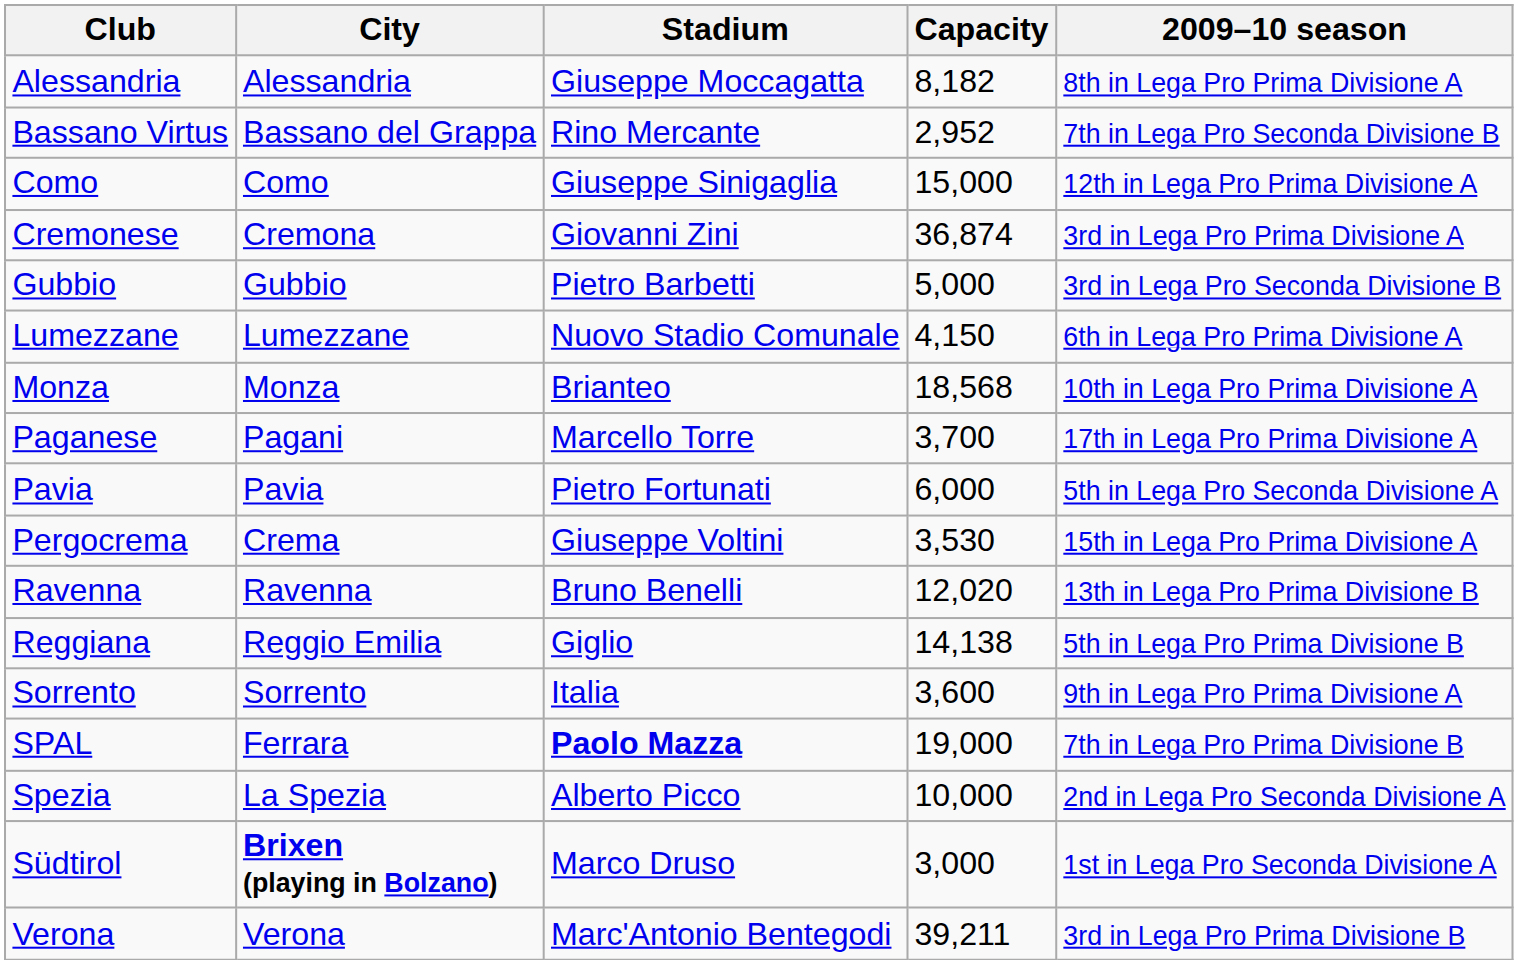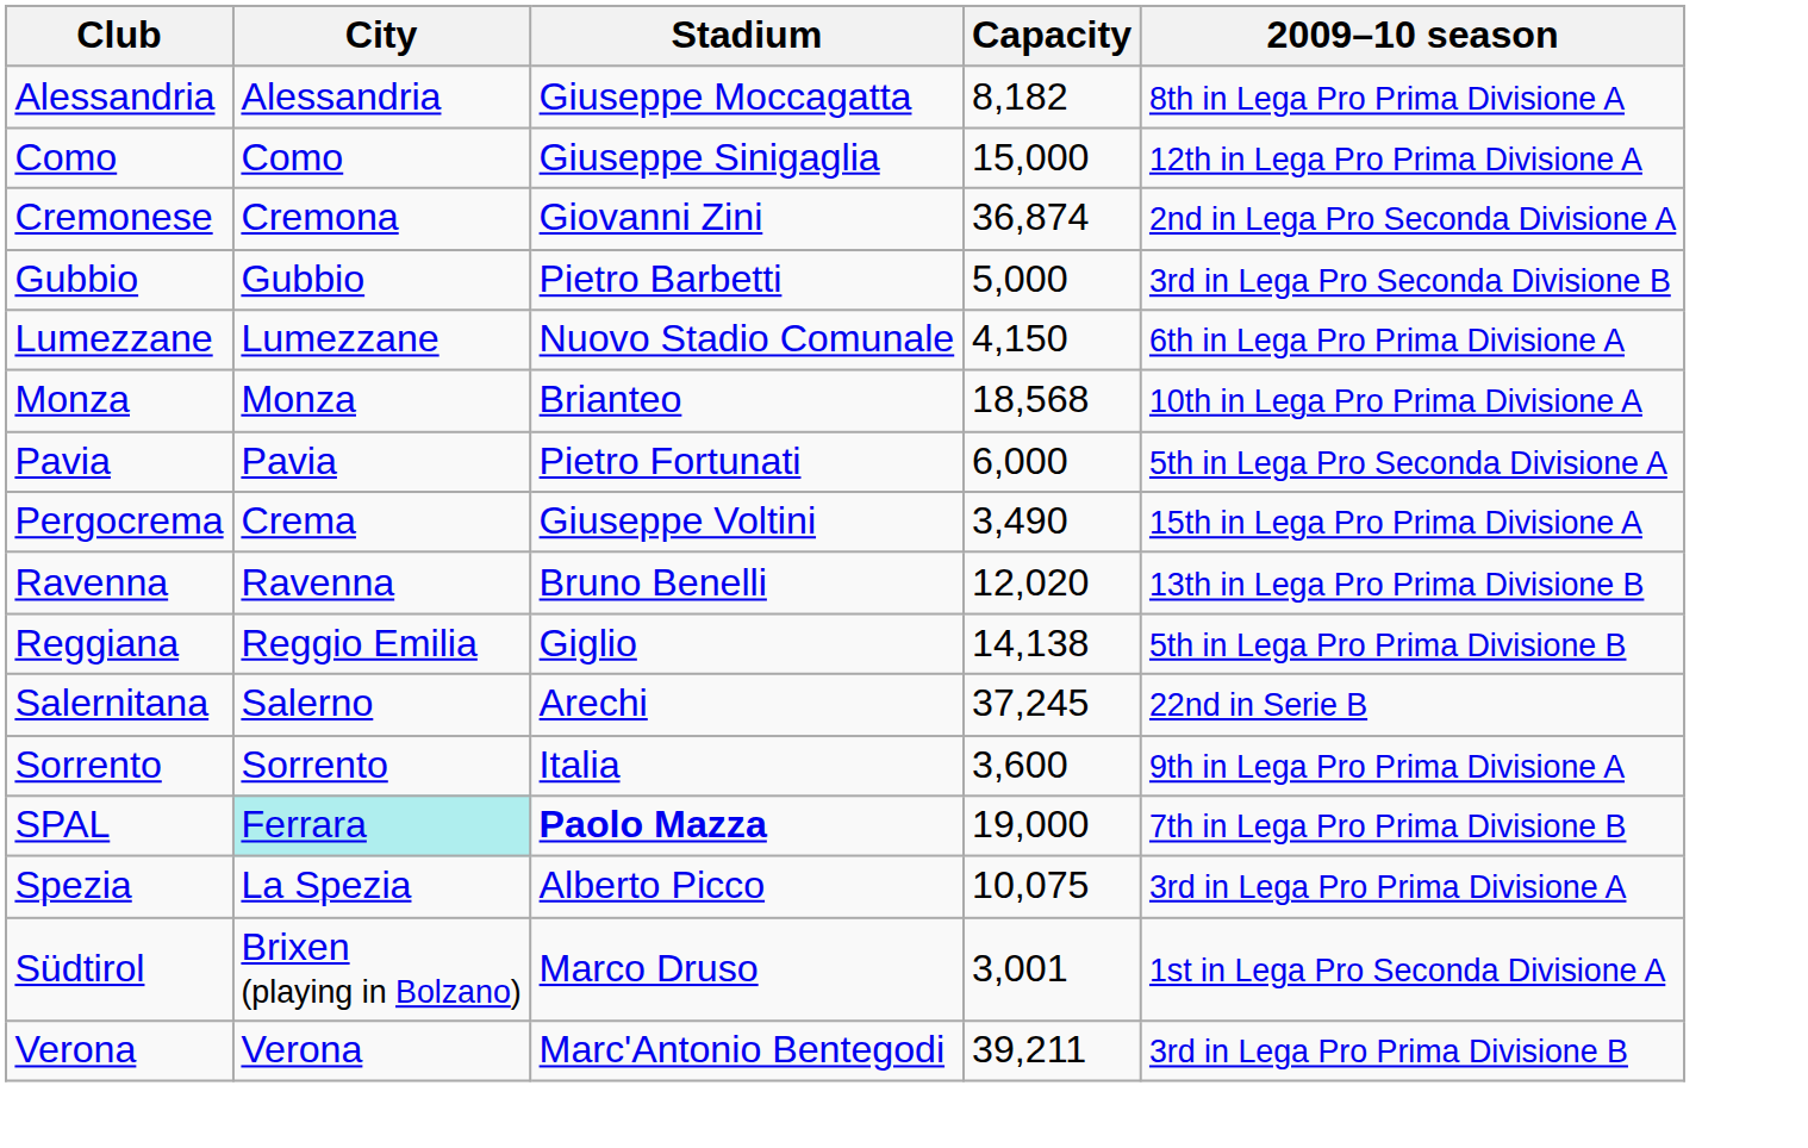- row: Bassano Virtus | Bassano del Grappa | Rino Mercante | 2,952 | 7th in Lega Pro Seconda Divisione B
Cremonese | 2009–10 season: 3rd in Lega Pro Prima Divisione A -> 2nd in Lega Pro Seconda Divisione A
- row: Paganese | Pagani | Marcello Torre | 3,700 | 17th in Lega Pro Prima Divisione A
Pergocrema | Capacity: 3,530 -> 3,490
+ row: Salernitana | Salerno | Arechi | 37,245 | 22nd in Serie B
SPAL | City: no background -> paleturquoise background
Spezia | Capacity: 10,000 -> 10,075
Spezia | 2009–10 season: 2nd in Lega Pro Seconda Divisione A -> 3rd in Lega Pro Prima Divisione A
Südtirol | City: bold -> normal
Südtirol | Capacity: 3,000 -> 3,001
